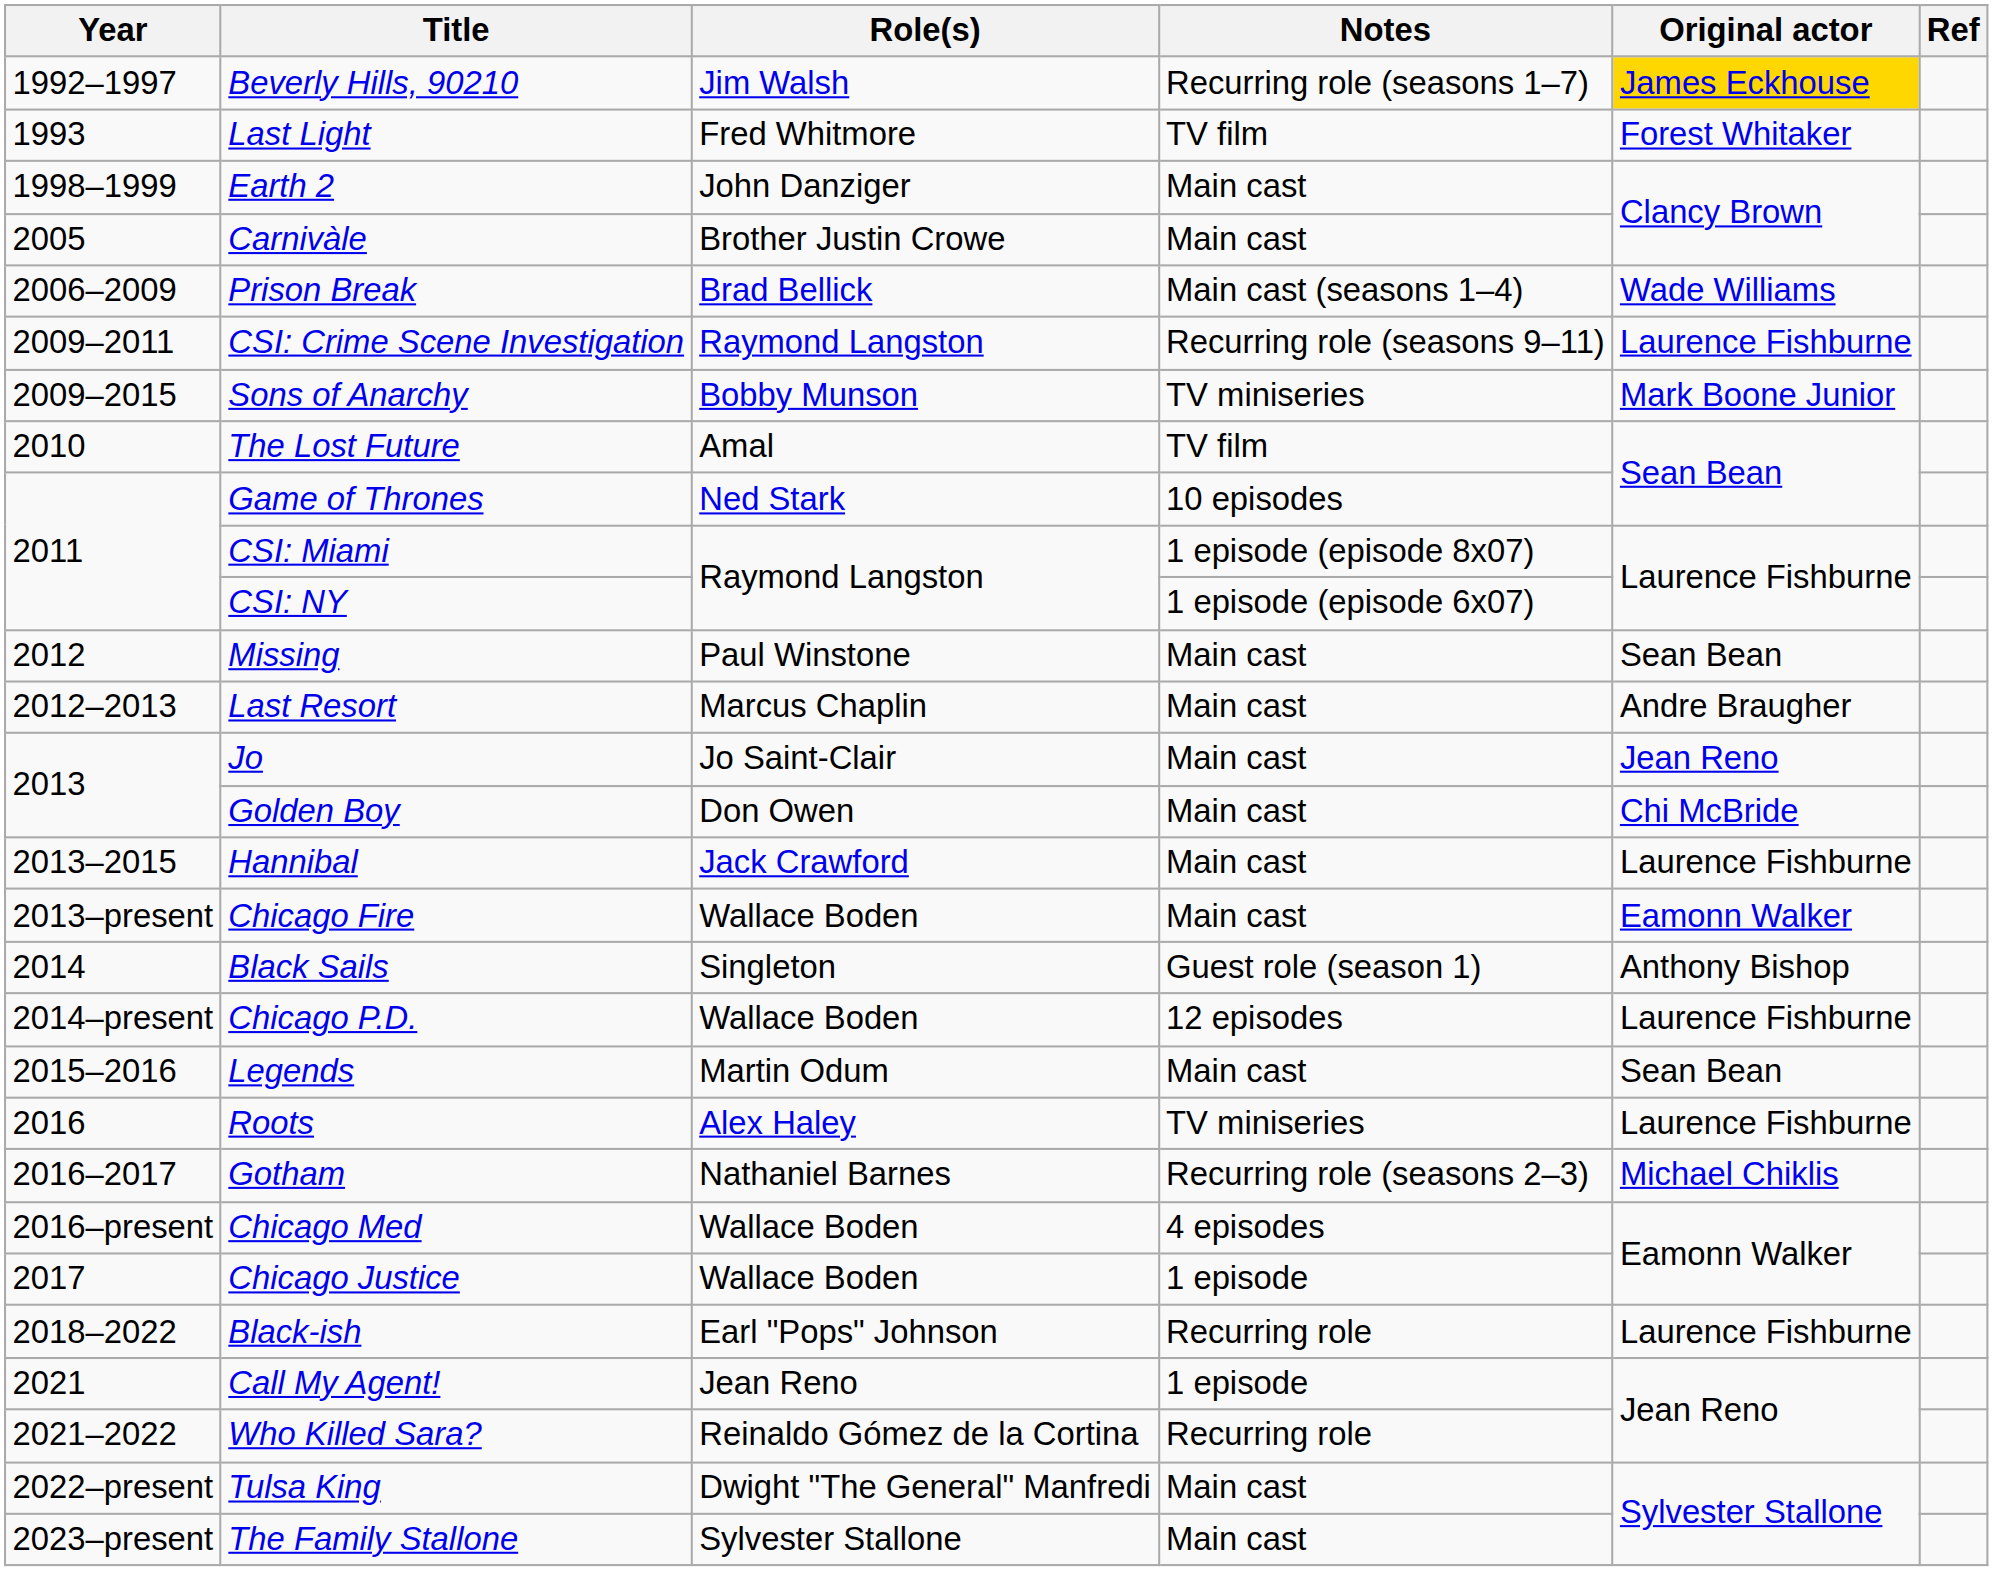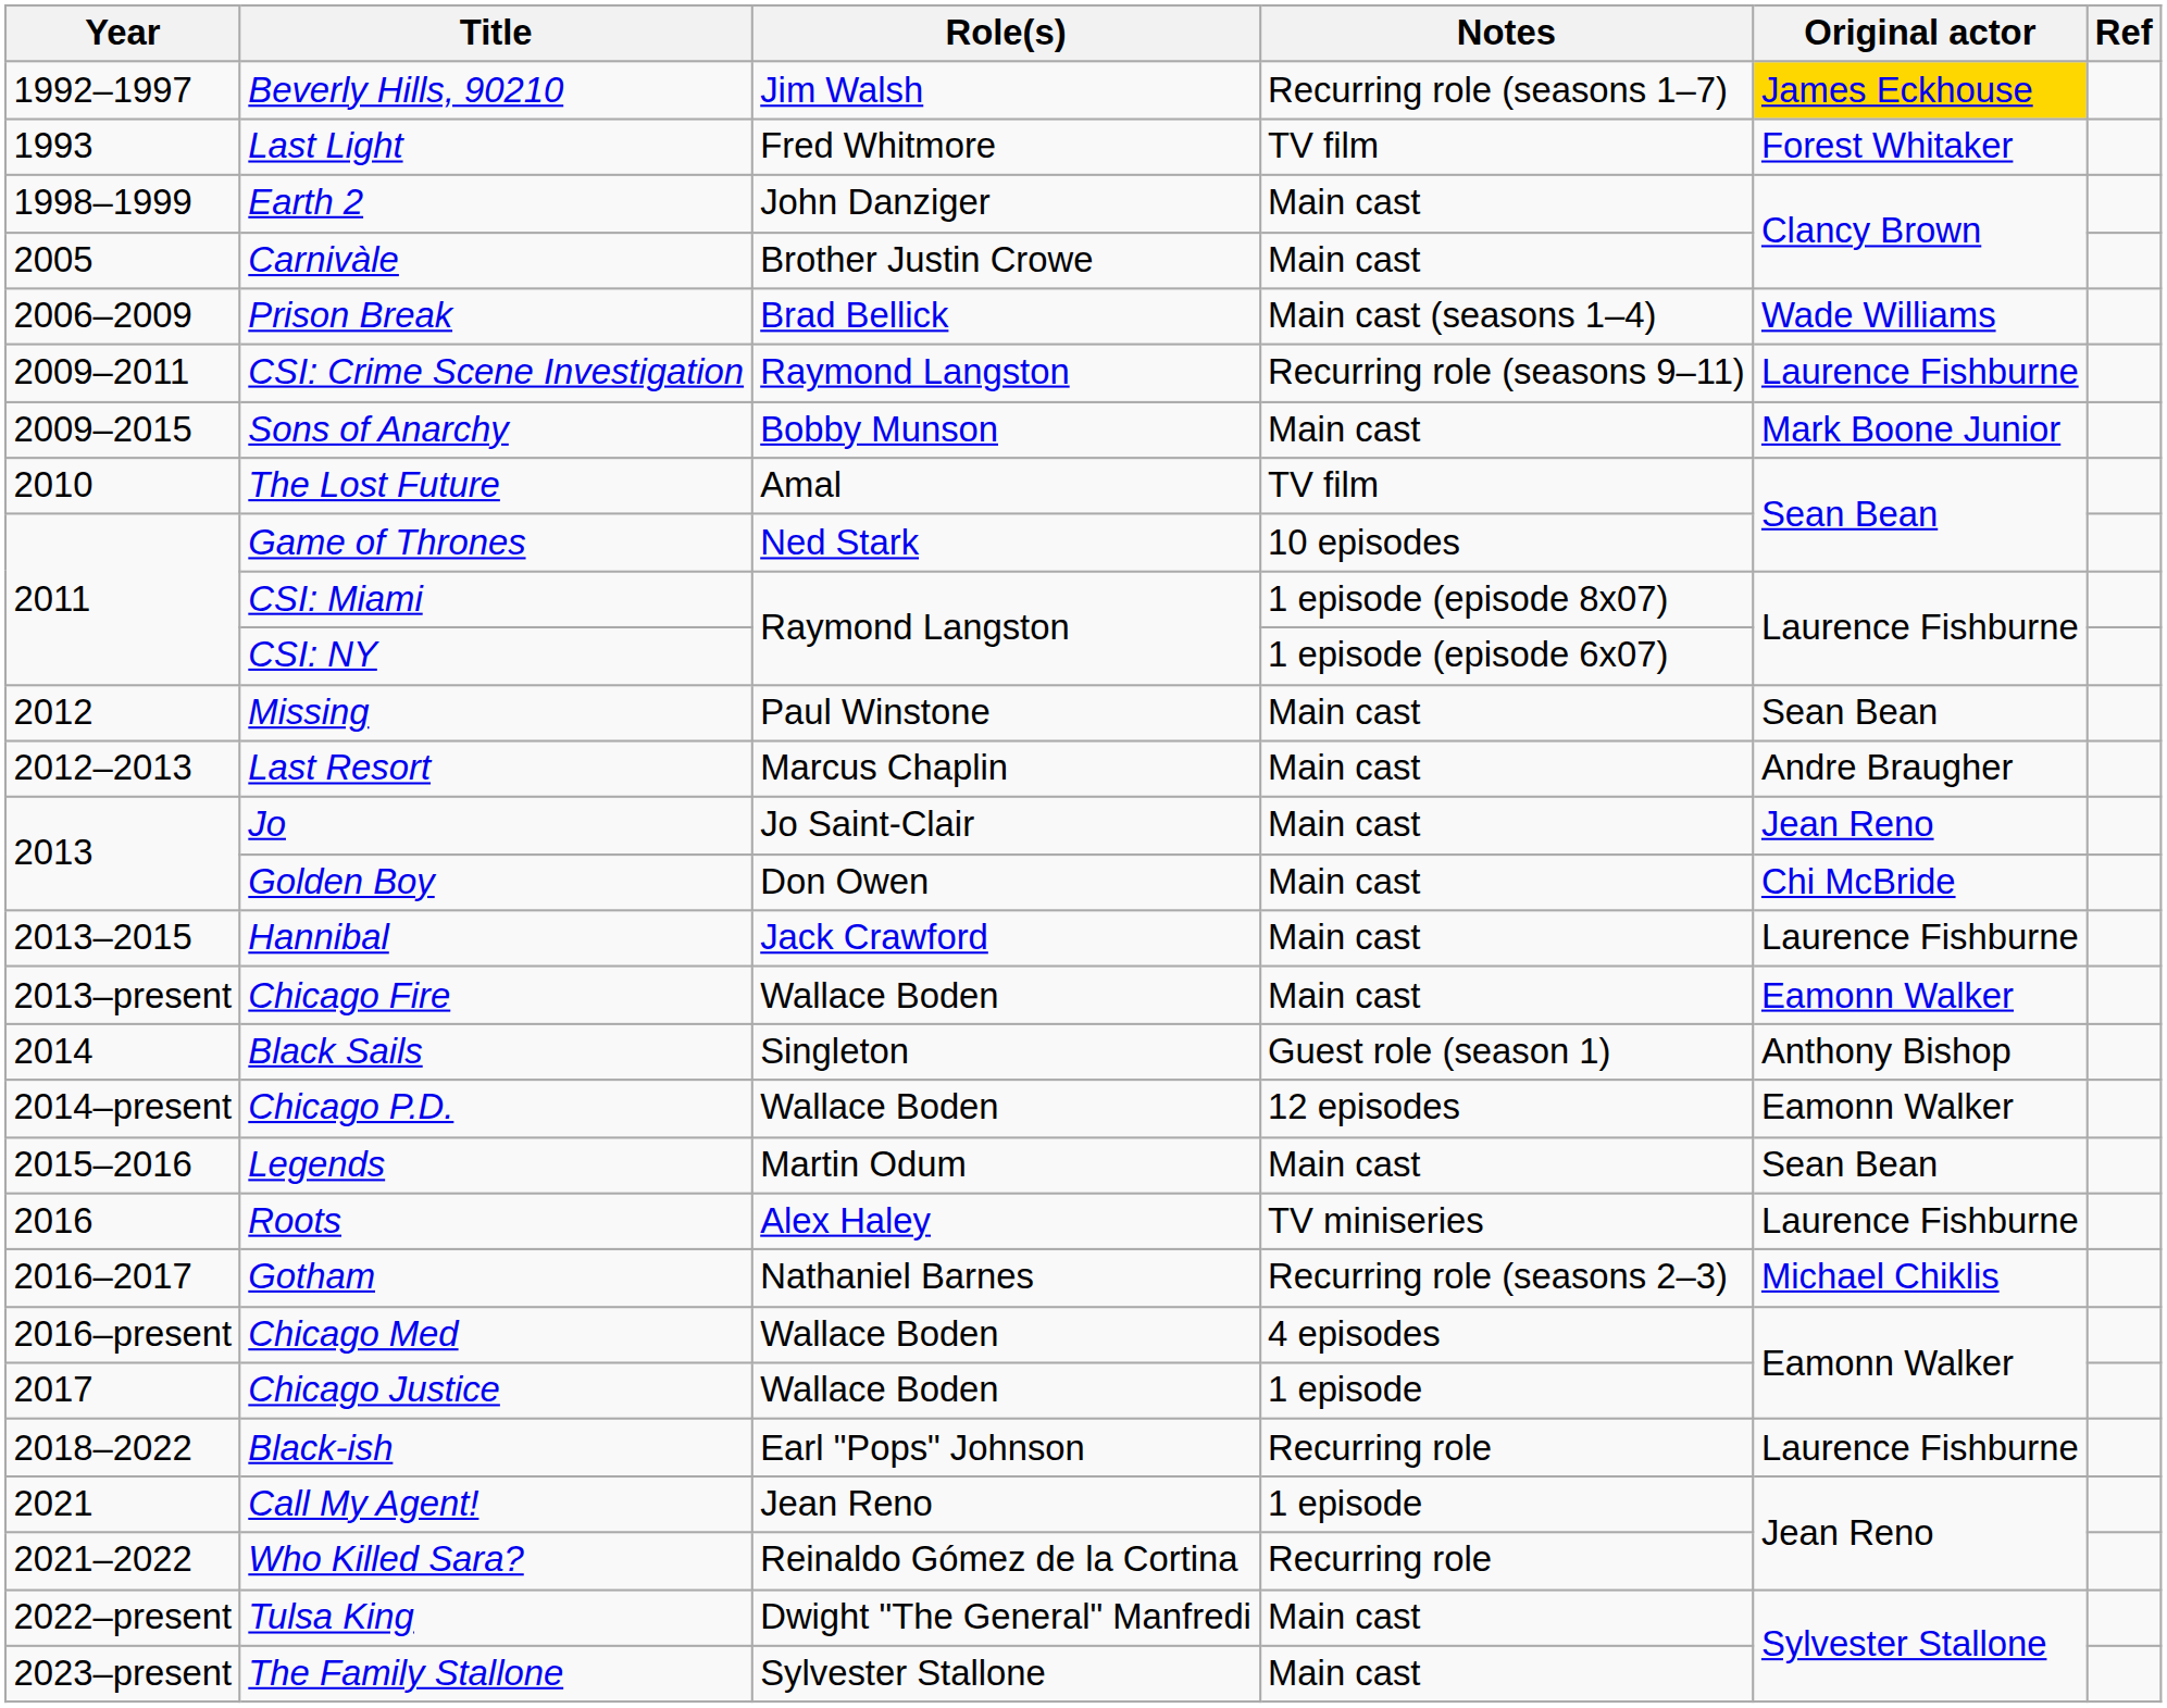Sons of Anarchy | Notes: TV miniseries -> Main cast
Chicago P.D. | Original actor: Laurence Fishburne -> Eamonn Walker
